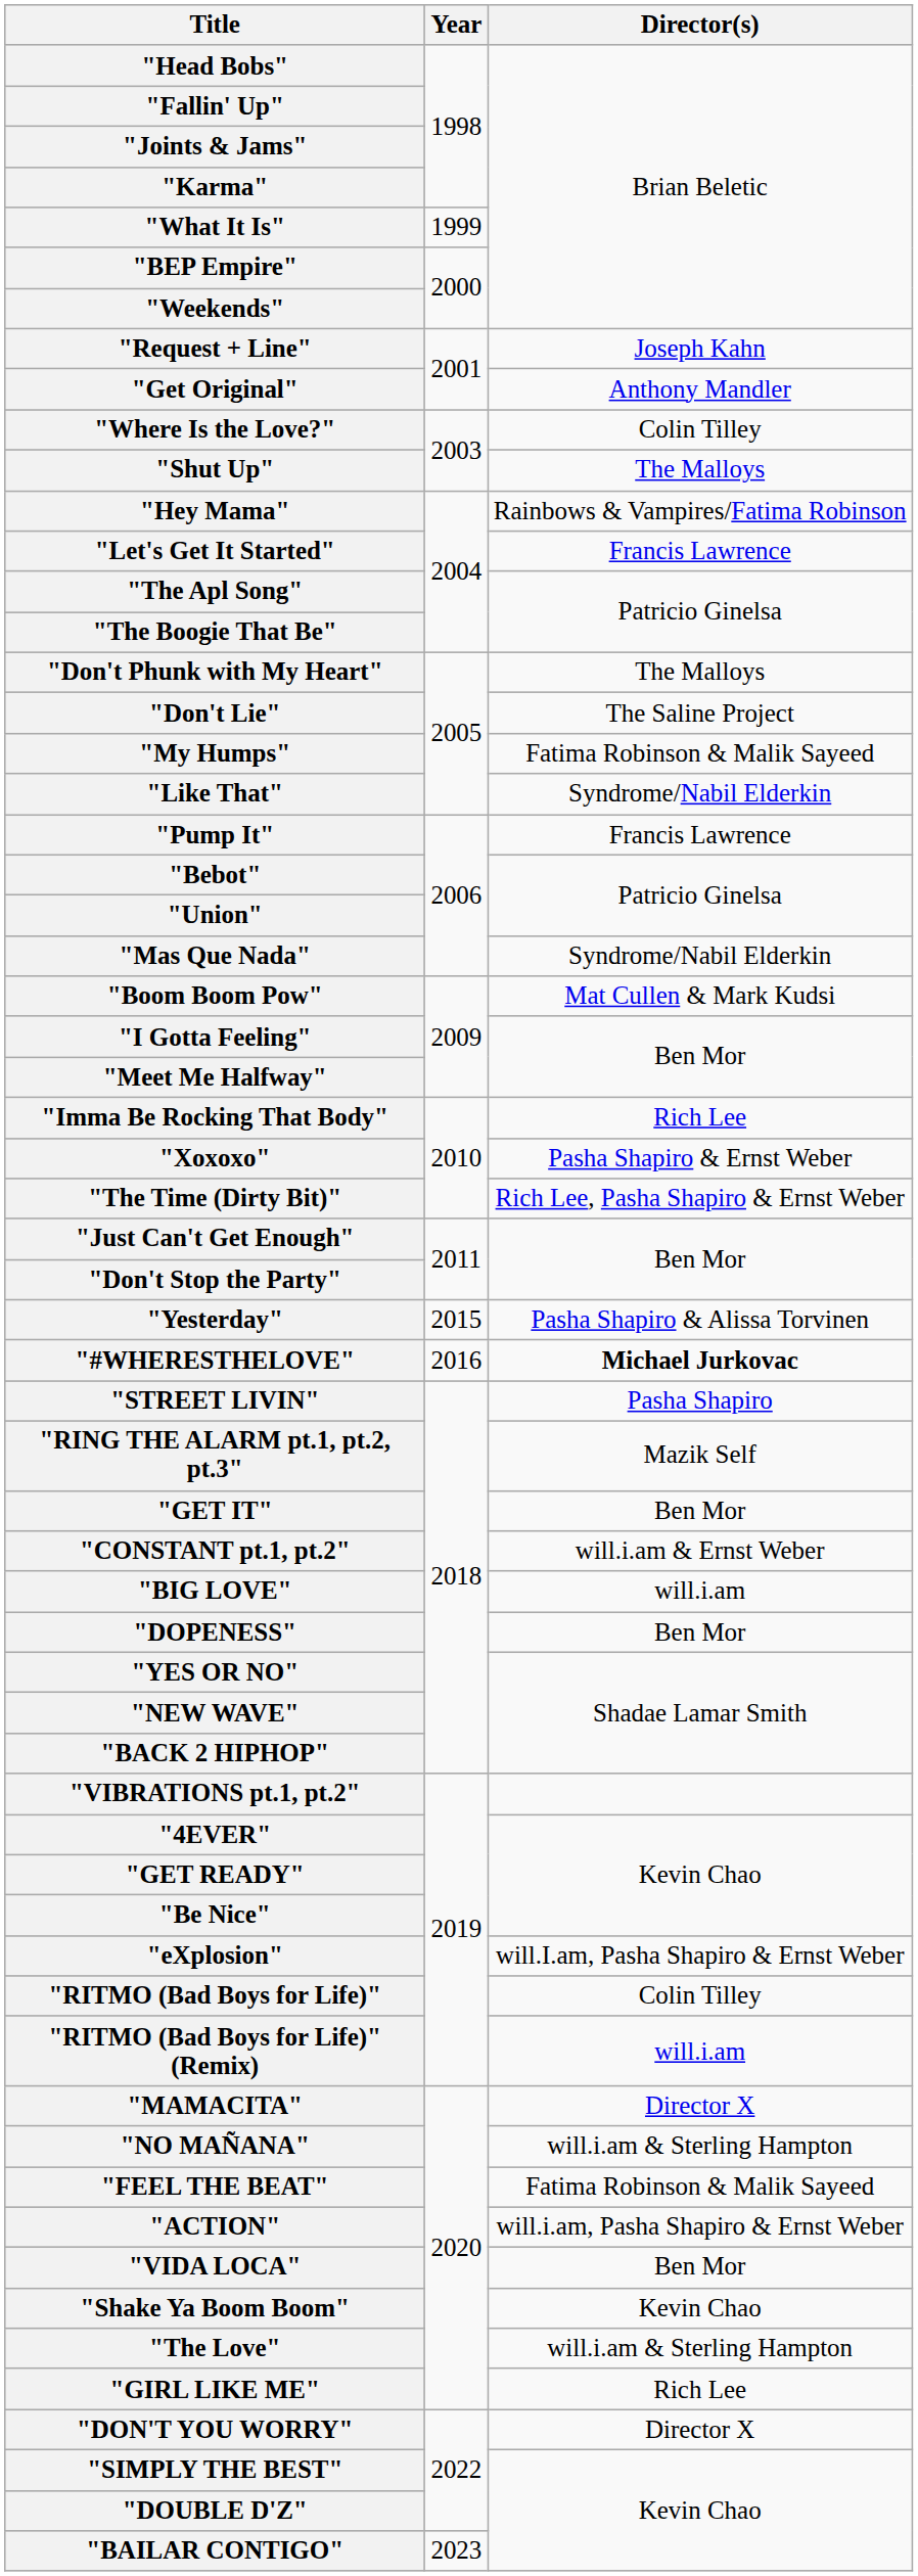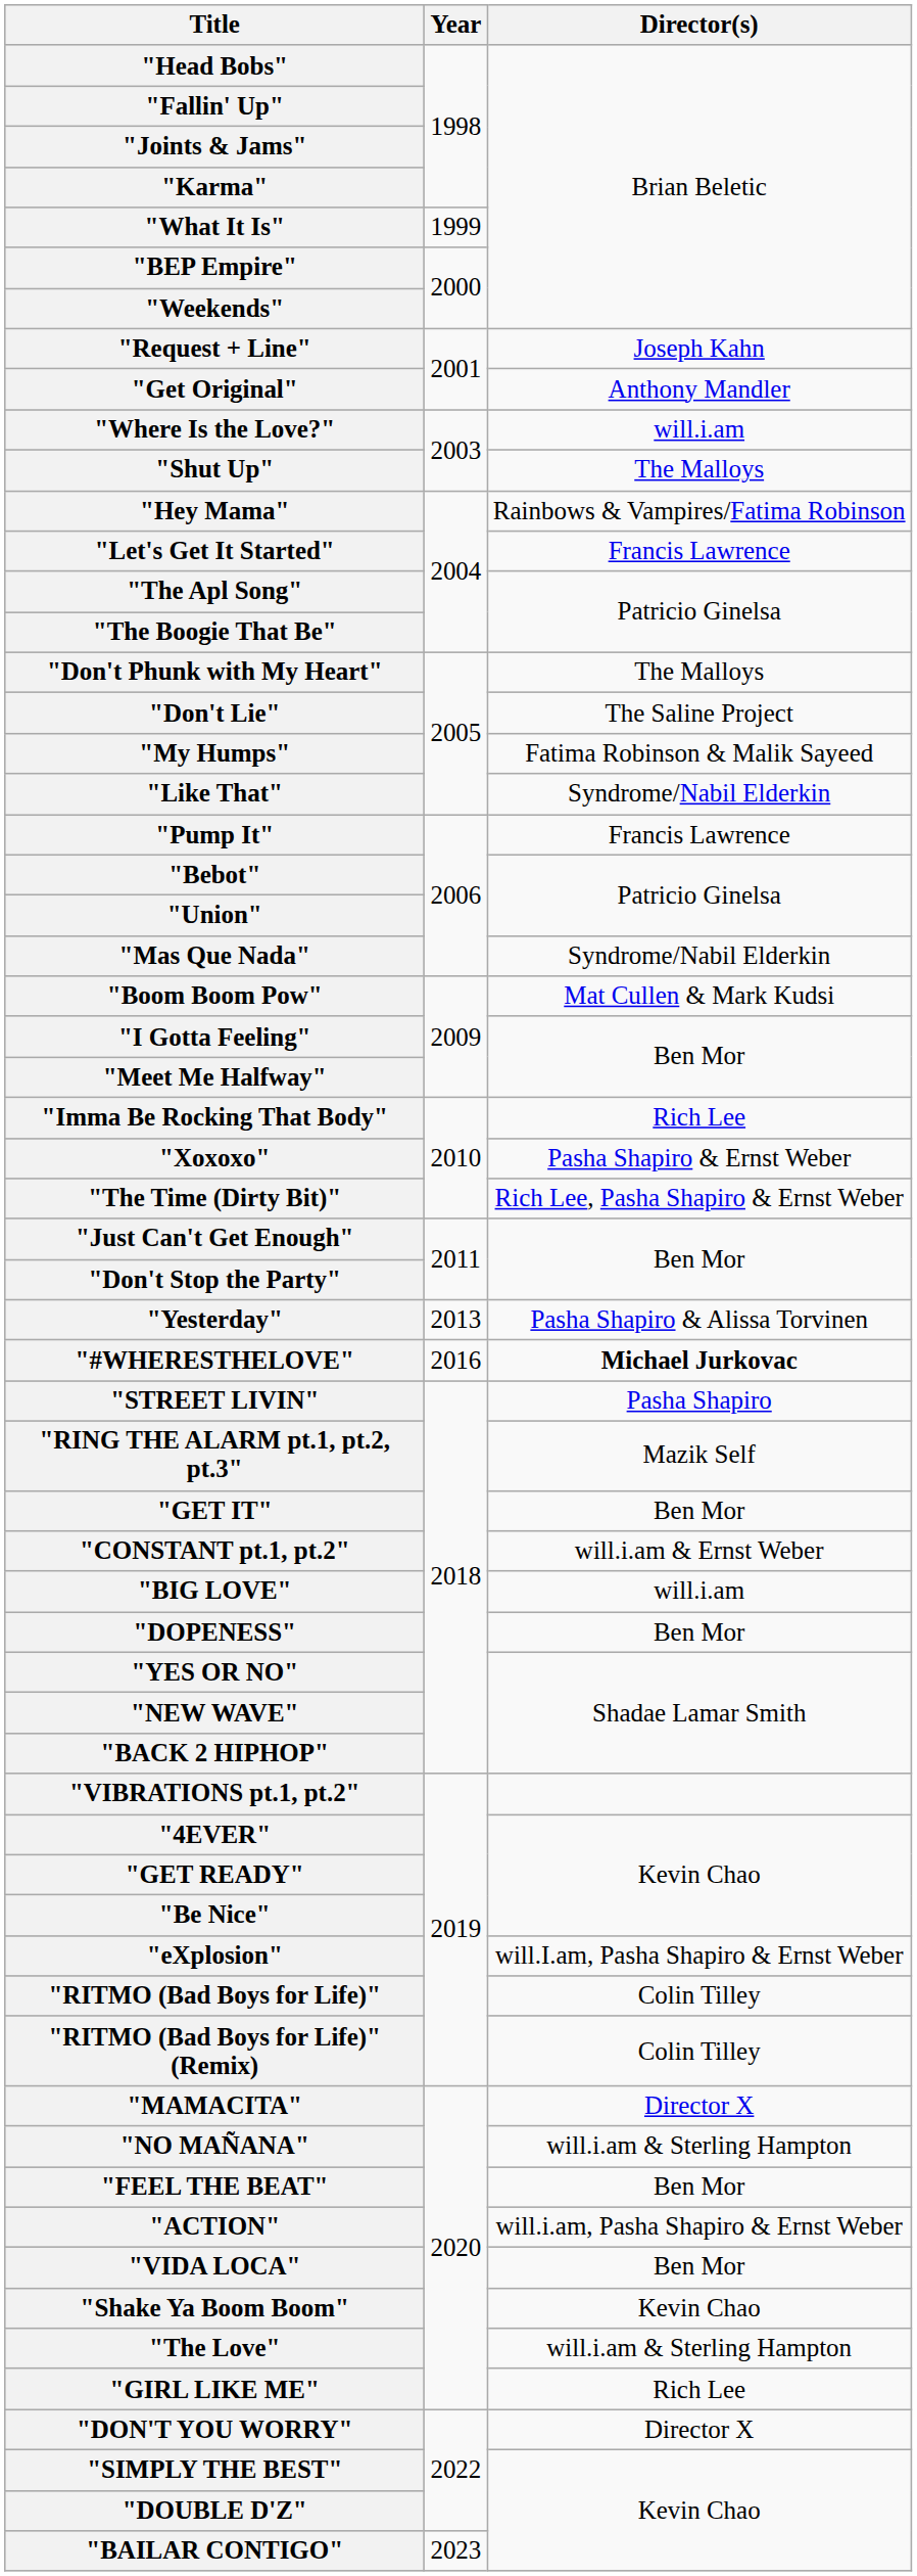"Where Is the Love?" | Director(s): Colin Tilley -> will.i.am
"Yesterday" | Year: 2015 -> 2013
"RITMO (Bad Boys for Life)" (Remix) | Director(s): will.i.am -> Colin Tilley
"FEEL THE BEAT" | Director(s): Fatima Robinson & Malik Sayeed -> Ben Mor
